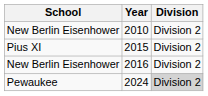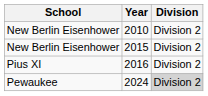2015 | School: Pius XI -> New Berlin Eisenhower
2016 | School: New Berlin Eisenhower -> Pius XI
